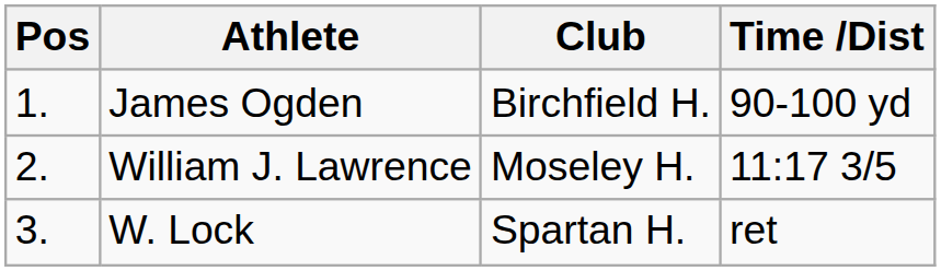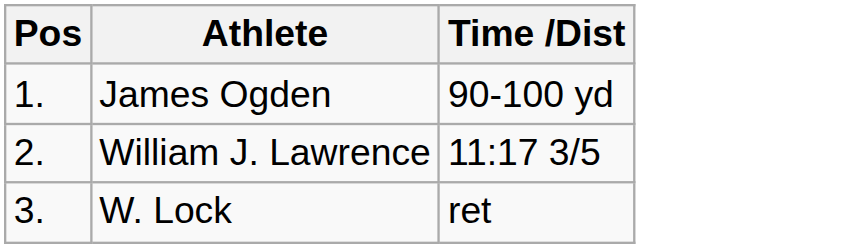- column: Club | Birchfield H. | Moseley H. | Spartan H.
